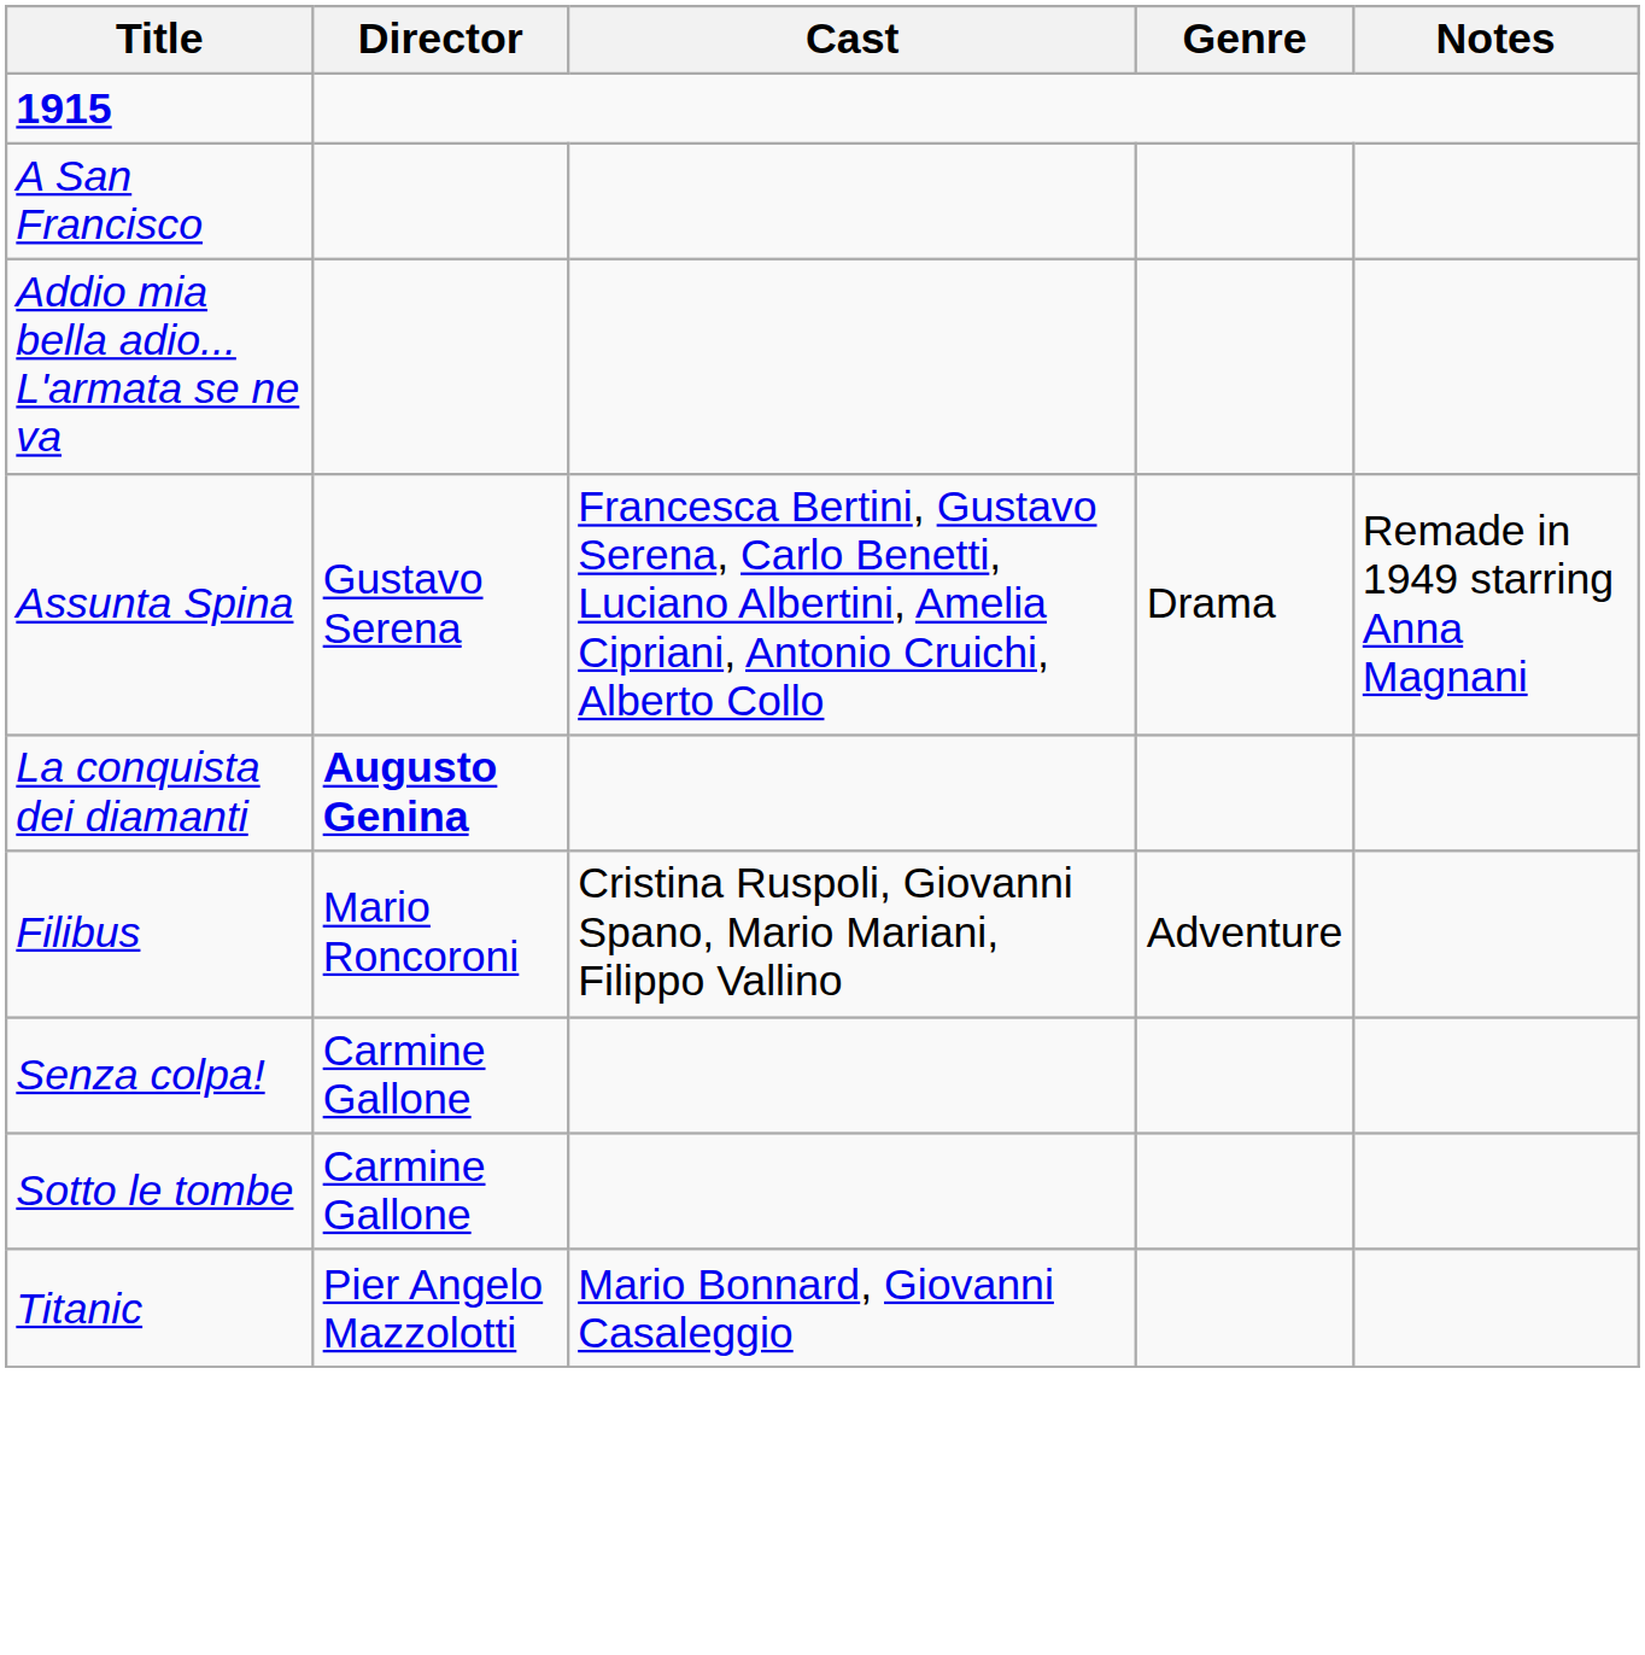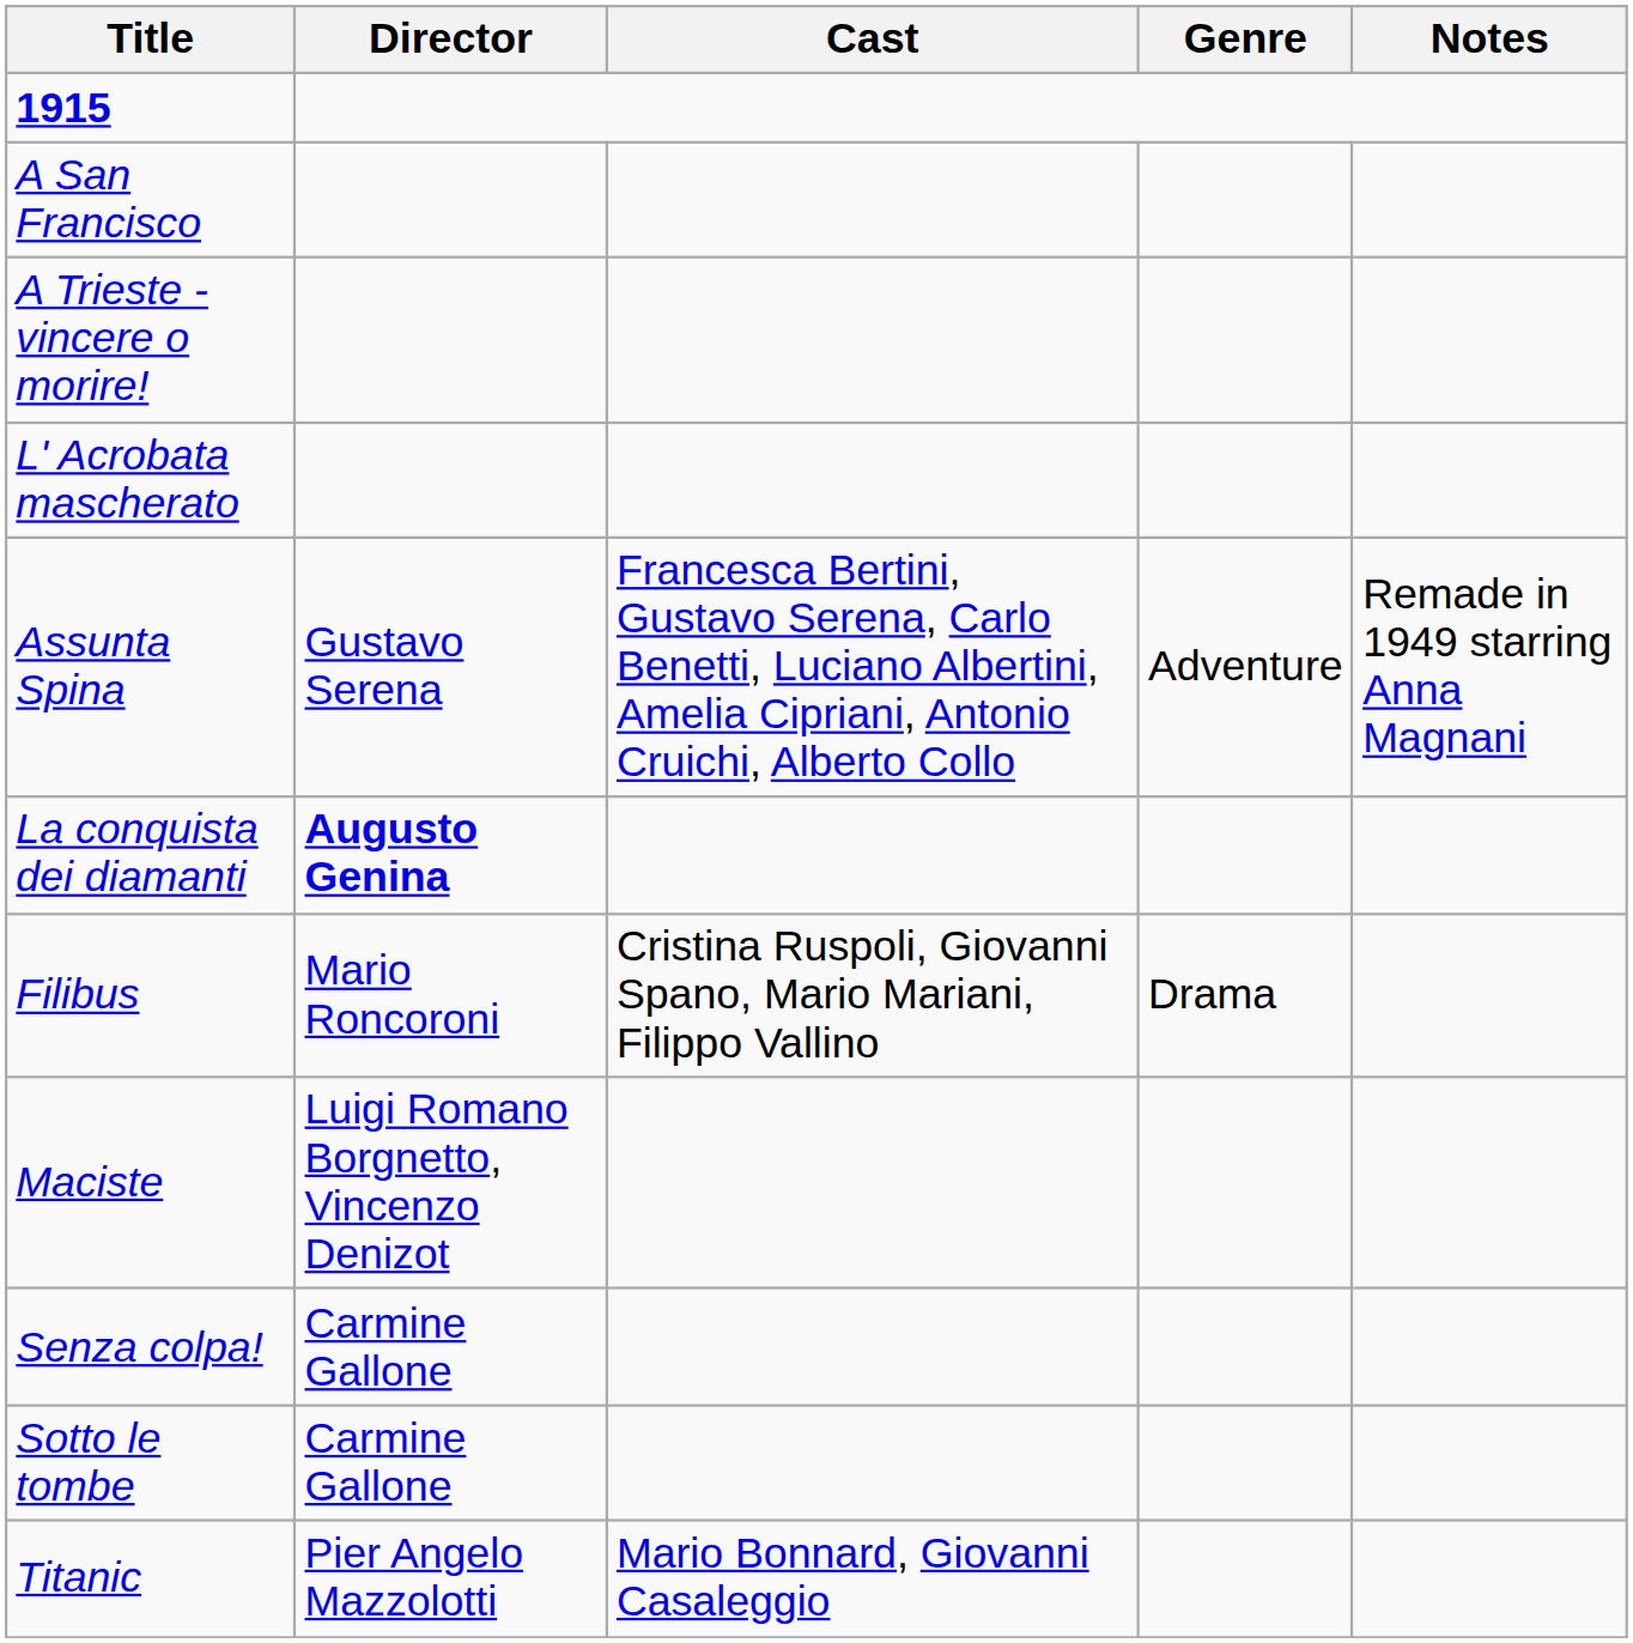+ row: A Trieste - vincere o morire!
+ row: L' Acrobata mascherato
- row: Addio mia bella adio... L'armata se ne va
Assunta Spina | Genre: Drama -> Adventure
Filibus | Genre: Adventure -> Drama
+ row: Maciste | Luigi Romano Borgnetto, Vincenzo Denizot
